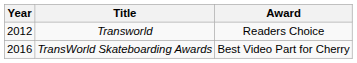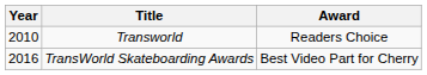Transworld | Year: 2012 -> 2010
